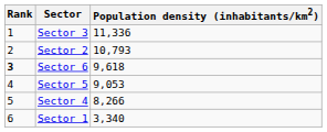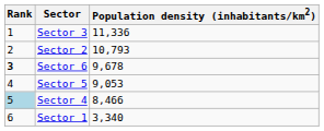Sector 6 | Population density (inhabitants/km2): 9,618 -> 9,678
Sector 4 | Rank: no background -> lightblue background
Sector 4 | Population density (inhabitants/km2): 8,266 -> 8,466
